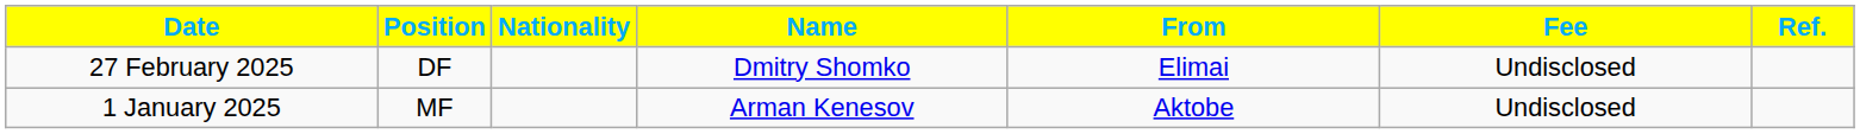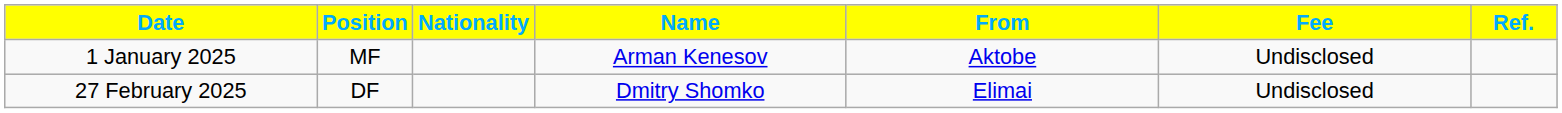rows swapped: 1 January 2025 <-> 27 February 2025
